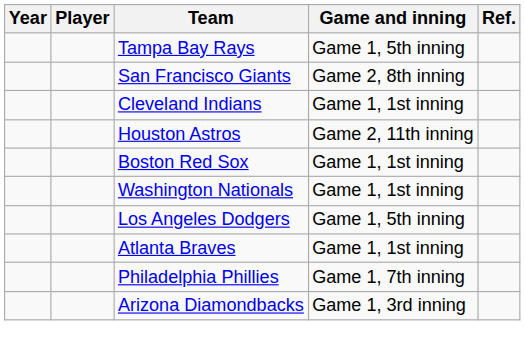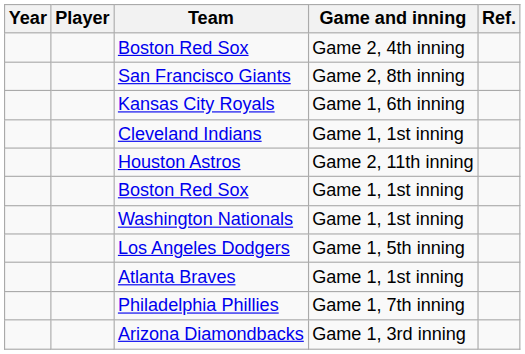+ row: Boston Red Sox | Game 2, 4th inning
- row: Tampa Bay Rays | Game 1, 5th inning
+ row: Kansas City Royals | Game 1, 6th inning
